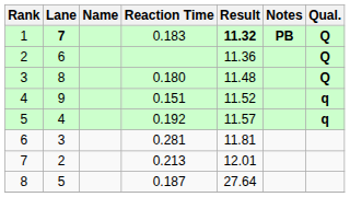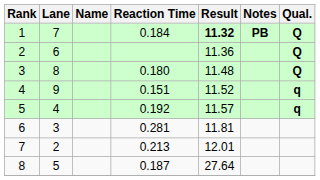1 | Lane: bold -> normal
1 | Reaction Time: 0.183 -> 0.184
